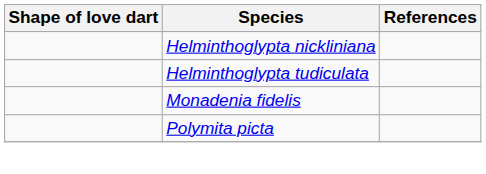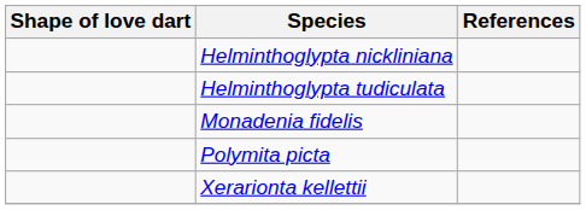+ row: Xerarionta kellettii
